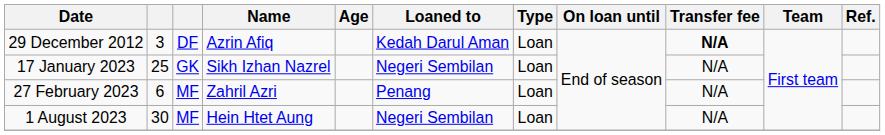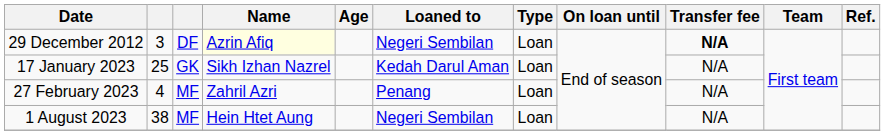29 December 2012 | Name: no background -> lightyellow background
29 December 2012 | Loaned to: Kedah Darul Aman -> Negeri Sembilan
17 January 2023 | Loaned to: Negeri Sembilan -> Kedah Darul Aman
27 February 2023 | column 2: 6 -> 4
1 August 2023 | column 2: 30 -> 38
